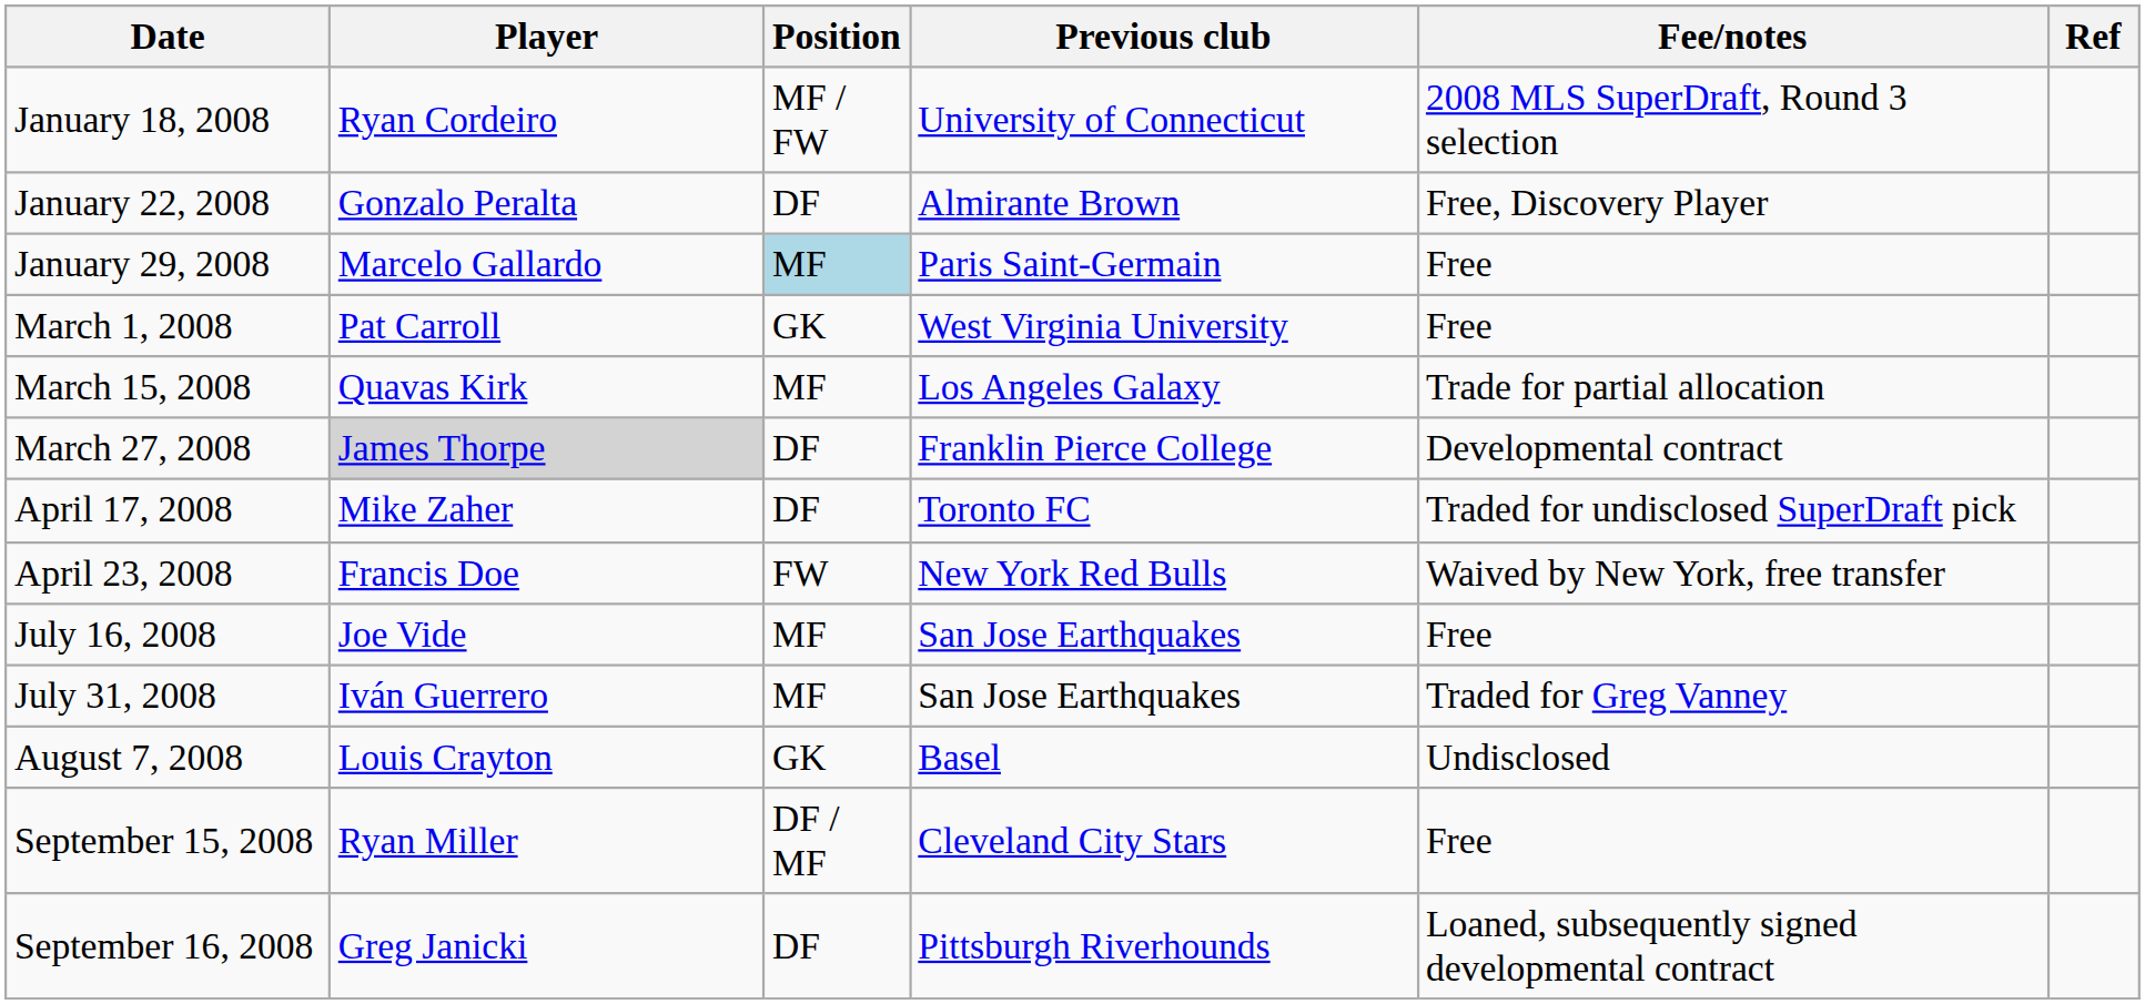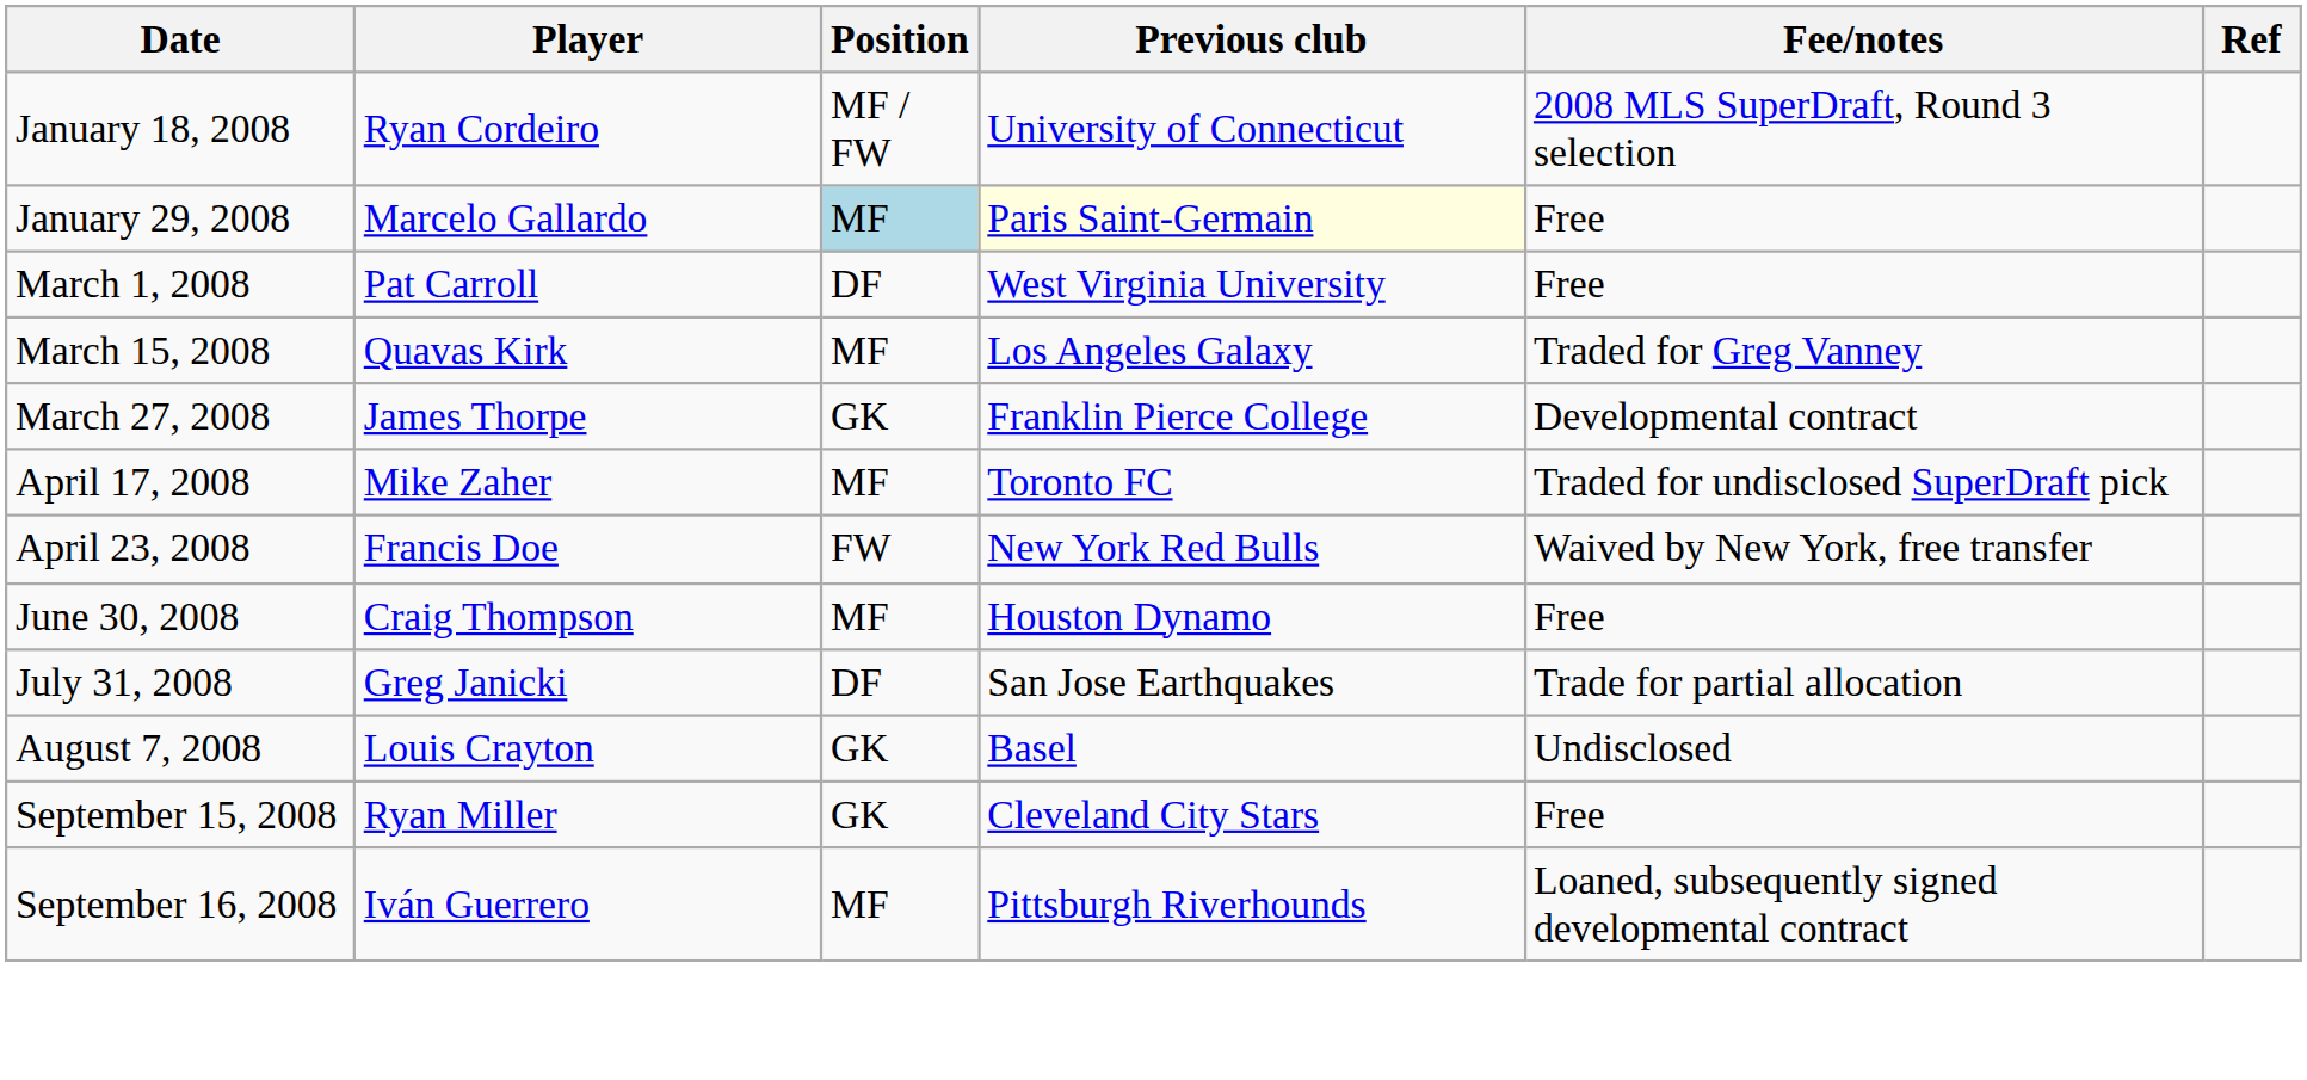- row: January 22, 2008 | Gonzalo Peralta | DF | Almirante Brown | Free, Discovery Player
January 29, 2008 | Previous club: no background -> lightyellow background
March 1, 2008 | Position: GK -> DF
March 15, 2008 | Fee/notes: Trade for partial allocation -> Traded for Greg Vanney
March 27, 2008 | Player: lightgrey background -> no background
March 27, 2008 | Position: DF -> GK
April 17, 2008 | Position: DF -> MF
+ row: June 30, 2008 | Craig Thompson | MF | Houston Dynamo | Free
- row: July 16, 2008 | Joe Vide | MF | San Jose Earthquakes | Free
July 31, 2008 | Player: Iván Guerrero -> Greg Janicki
July 31, 2008 | Position: MF -> DF
July 31, 2008 | Fee/notes: Traded for Greg Vanney -> Trade for partial allocation
September 15, 2008 | Position: DF / MF -> GK
September 16, 2008 | Player: Greg Janicki -> Iván Guerrero
September 16, 2008 | Position: DF -> MF
